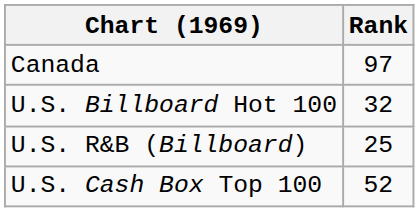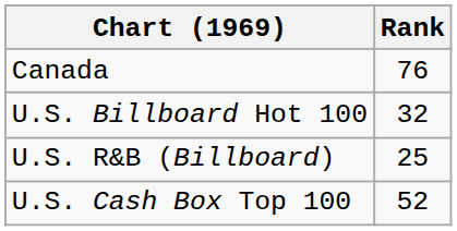Canada | Rank: 97 -> 76
